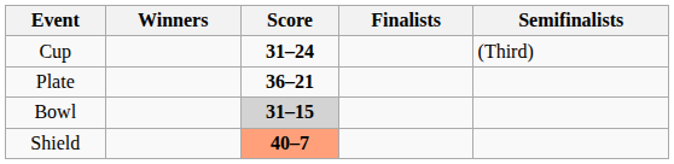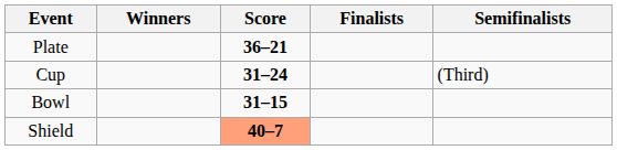rows swapped: Cup <-> Plate
Bowl | Score: lightgrey background -> no background
